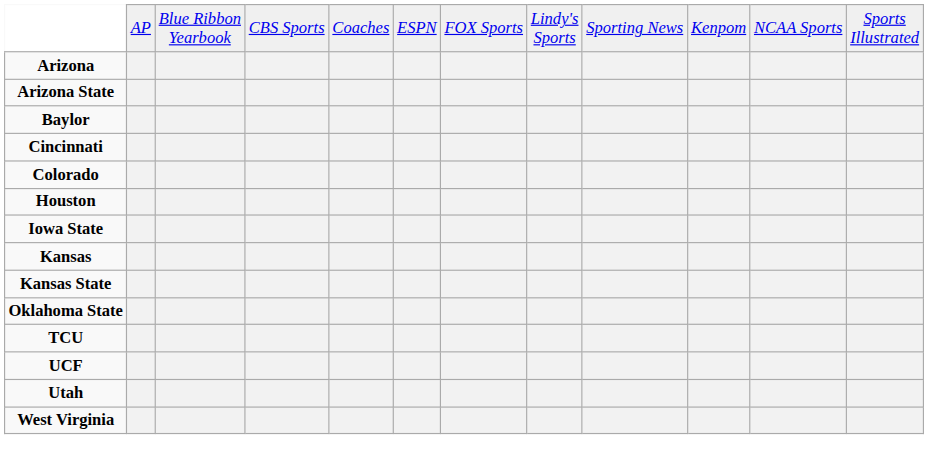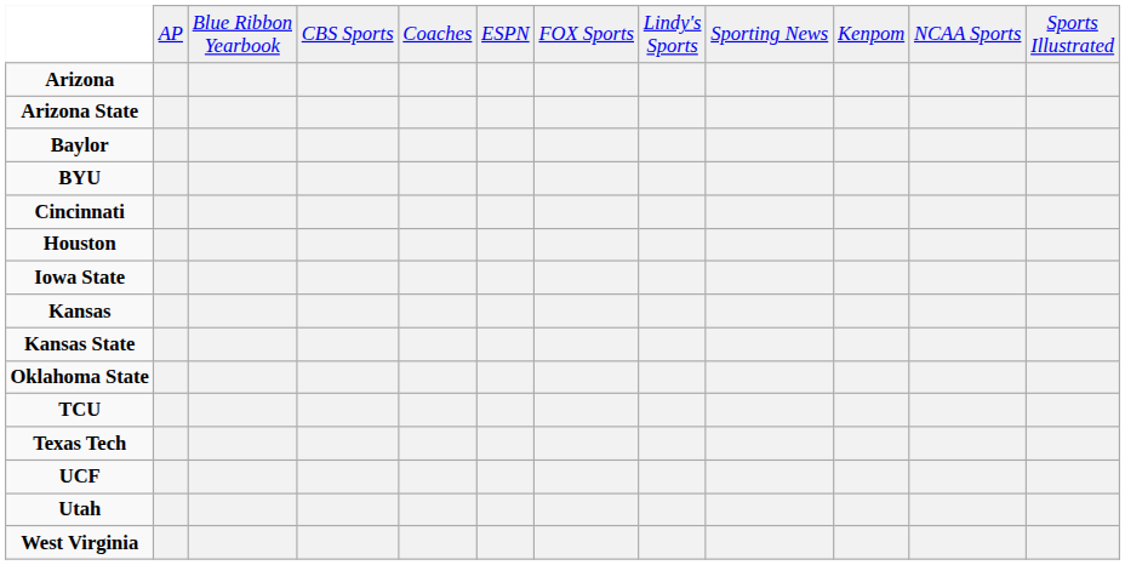+ row: BYU
- row: Colorado
+ row: Texas Tech
